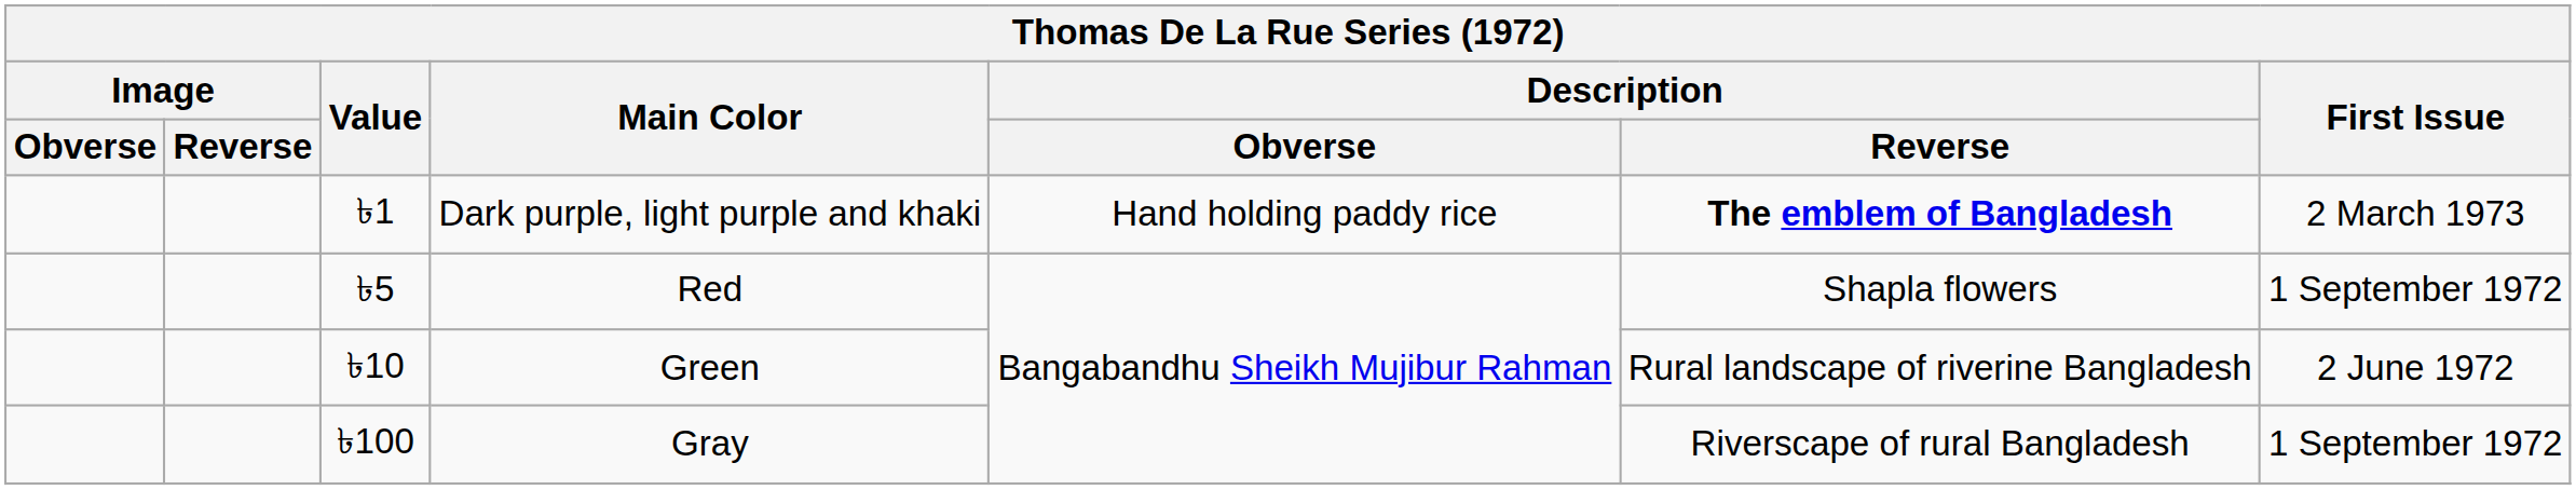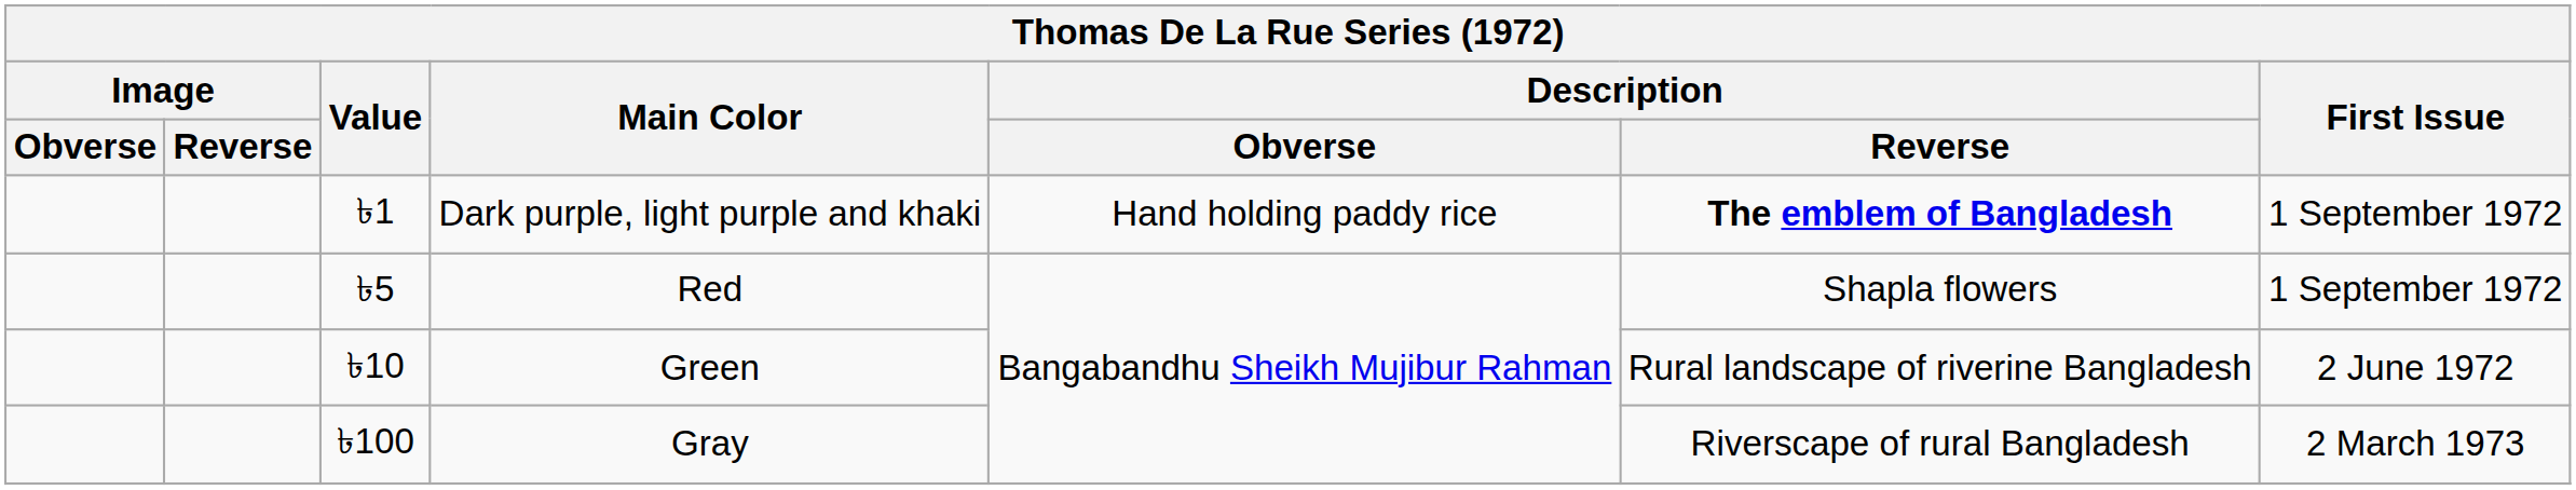Dark purple, light purple and khaki | First Issue: 2 March 1973 -> 1 September 1972
Gray | First Issue: 1 September 1972 -> 2 March 1973
